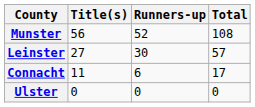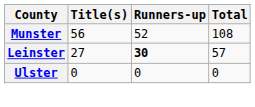Leinster | Runners-up: normal -> bold
- row: Connacht | 11 | 6 | 17
